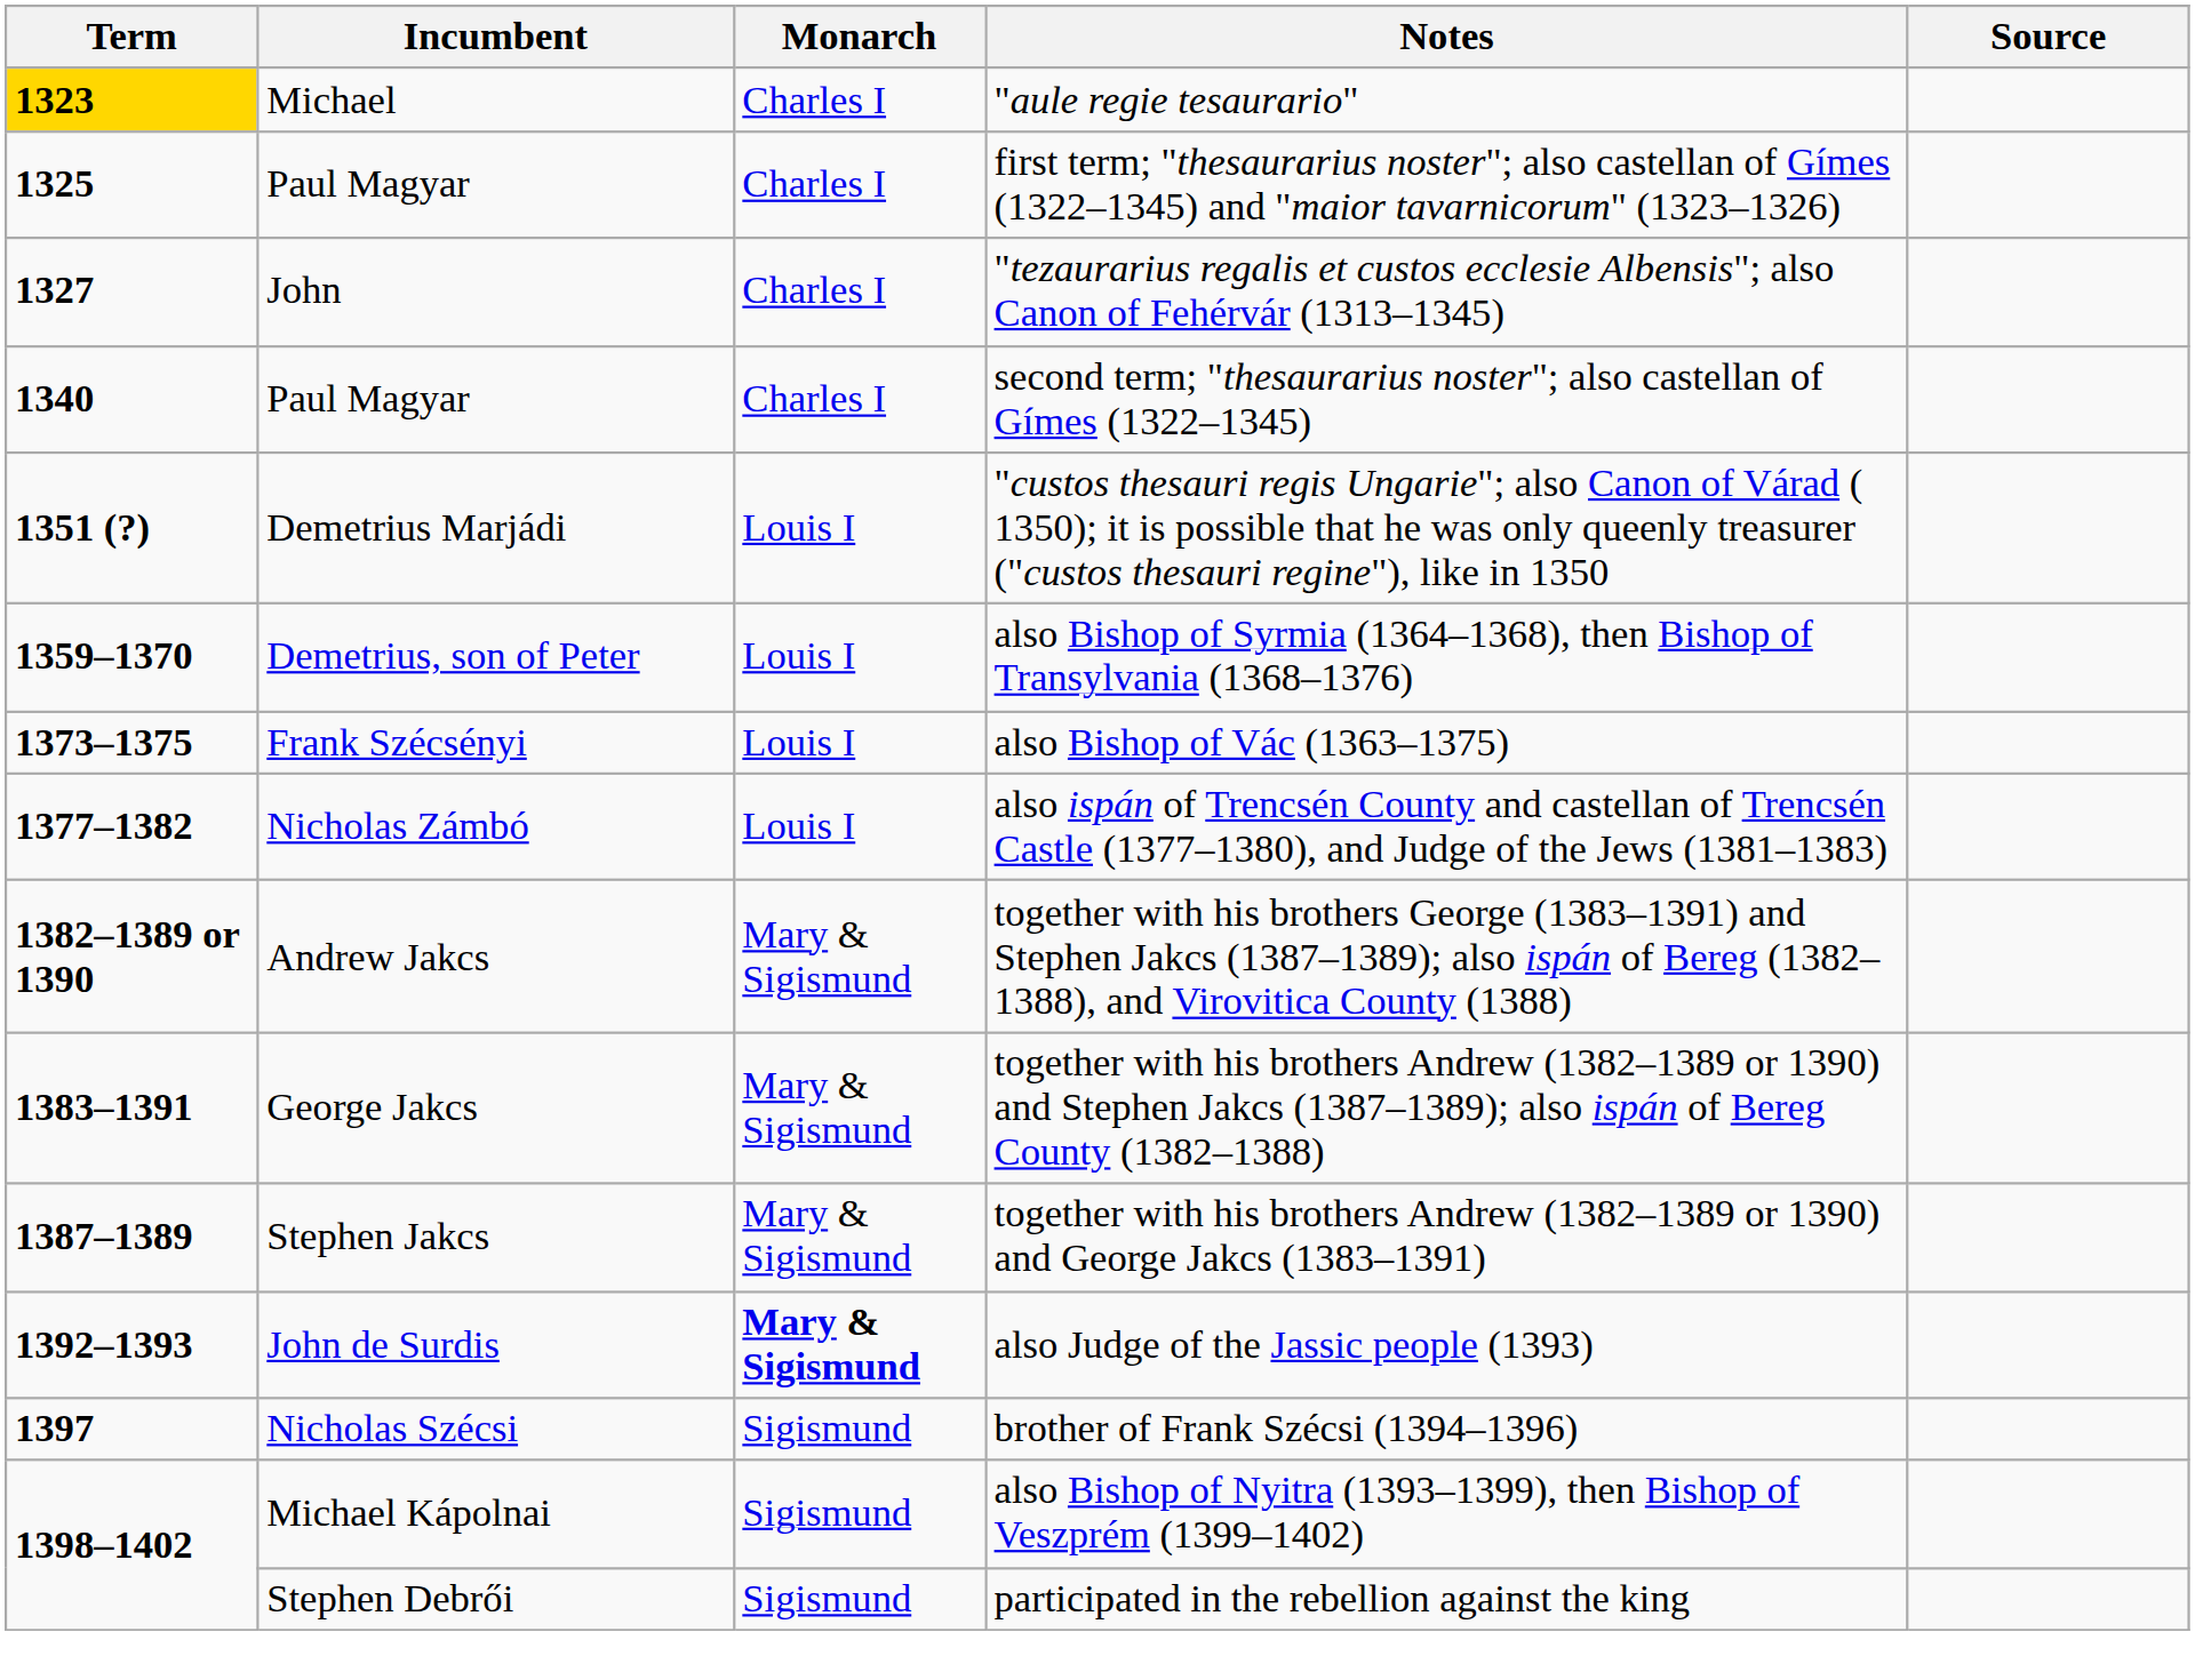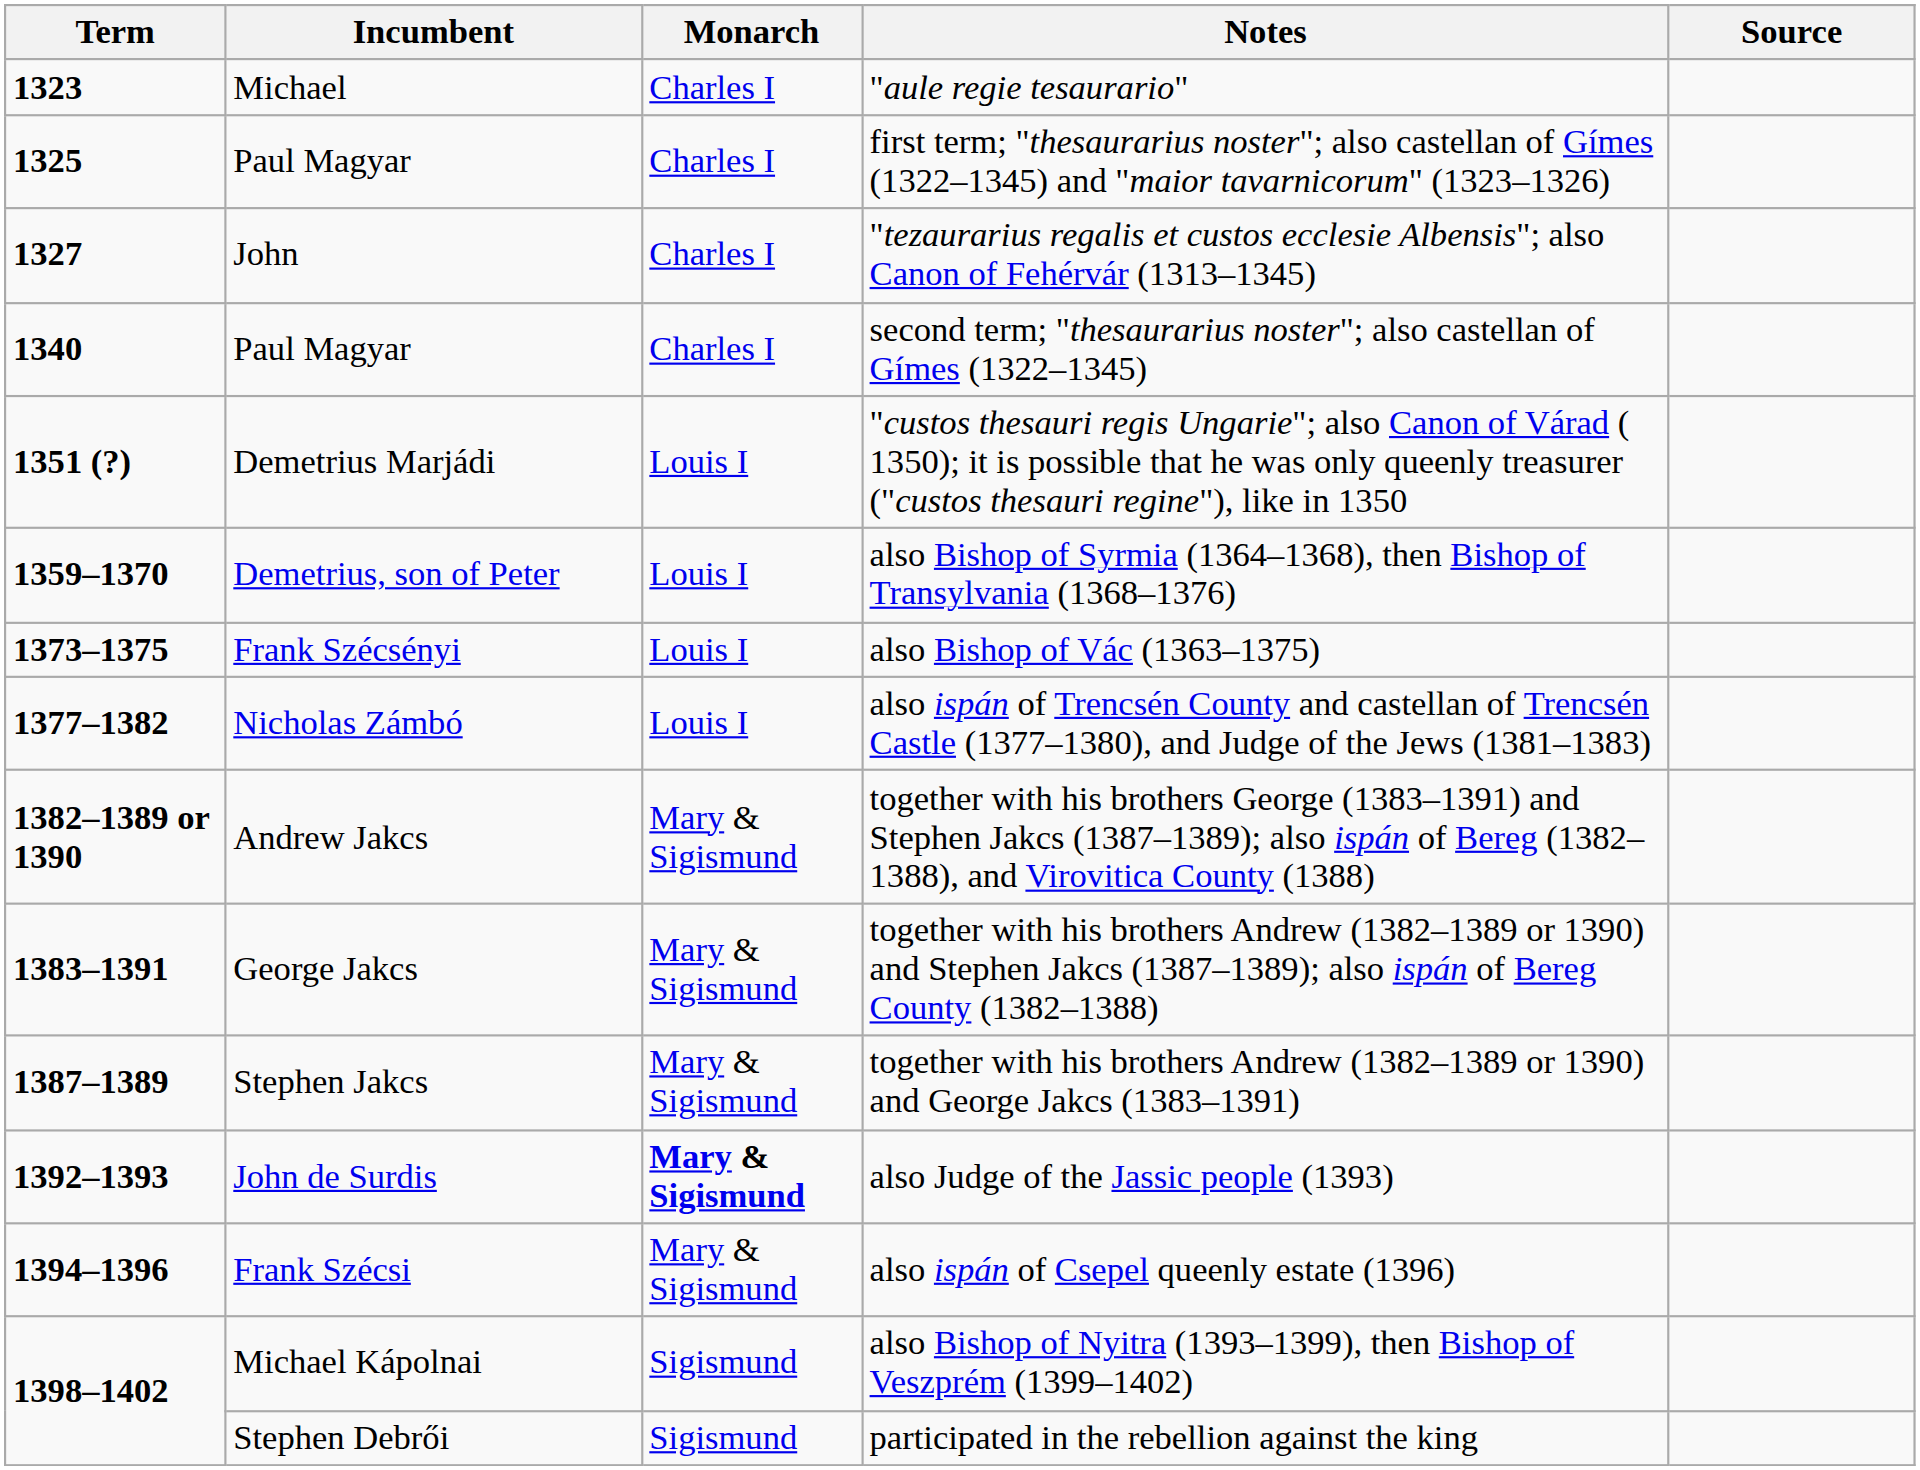"aule regie tesaurario" | Term: gold background -> no background
+ row: 1394–1396 | Frank Szécsi | Mary & Sigismund | also ispán of Csepel queenly estate (1396)
- row: 1397 | Nicholas Szécsi | Sigismund | brother of Frank Szécsi (1394–1396)
